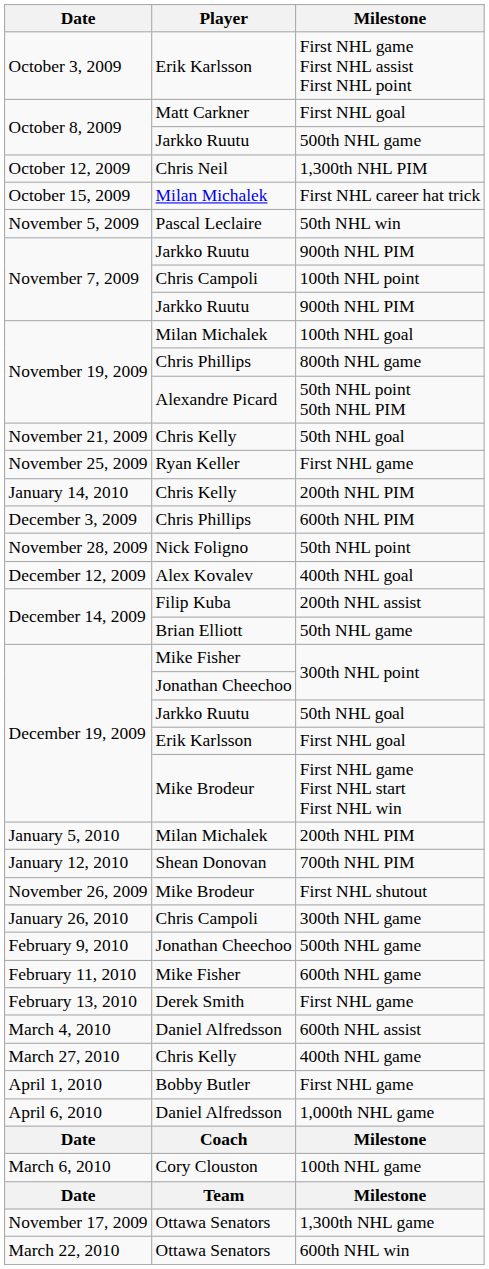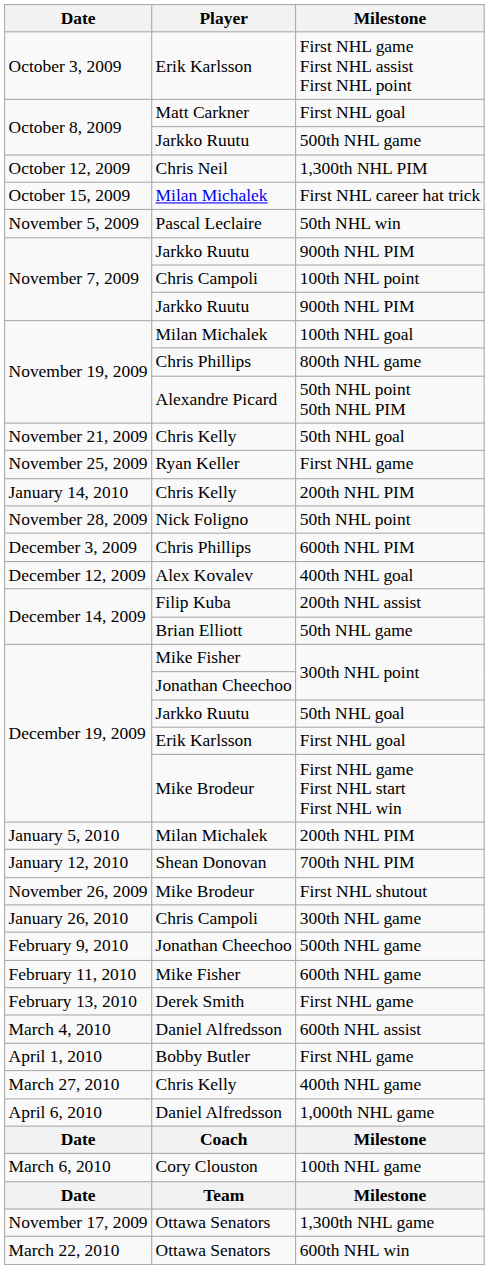rows swapped: 50th NHL point <-> 600th NHL PIM
rows swapped: 400th NHL game <-> Bobby Butler / First NHL game
